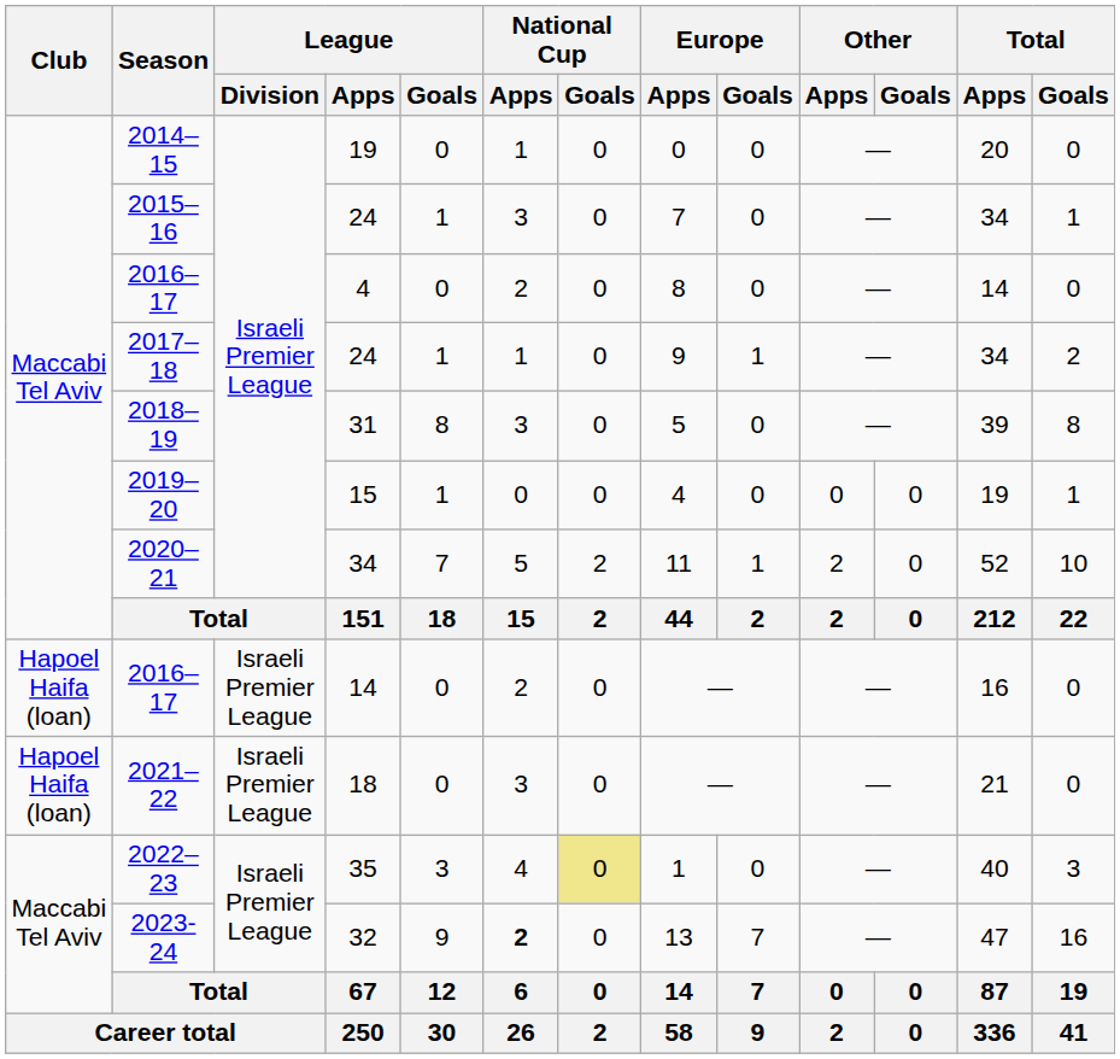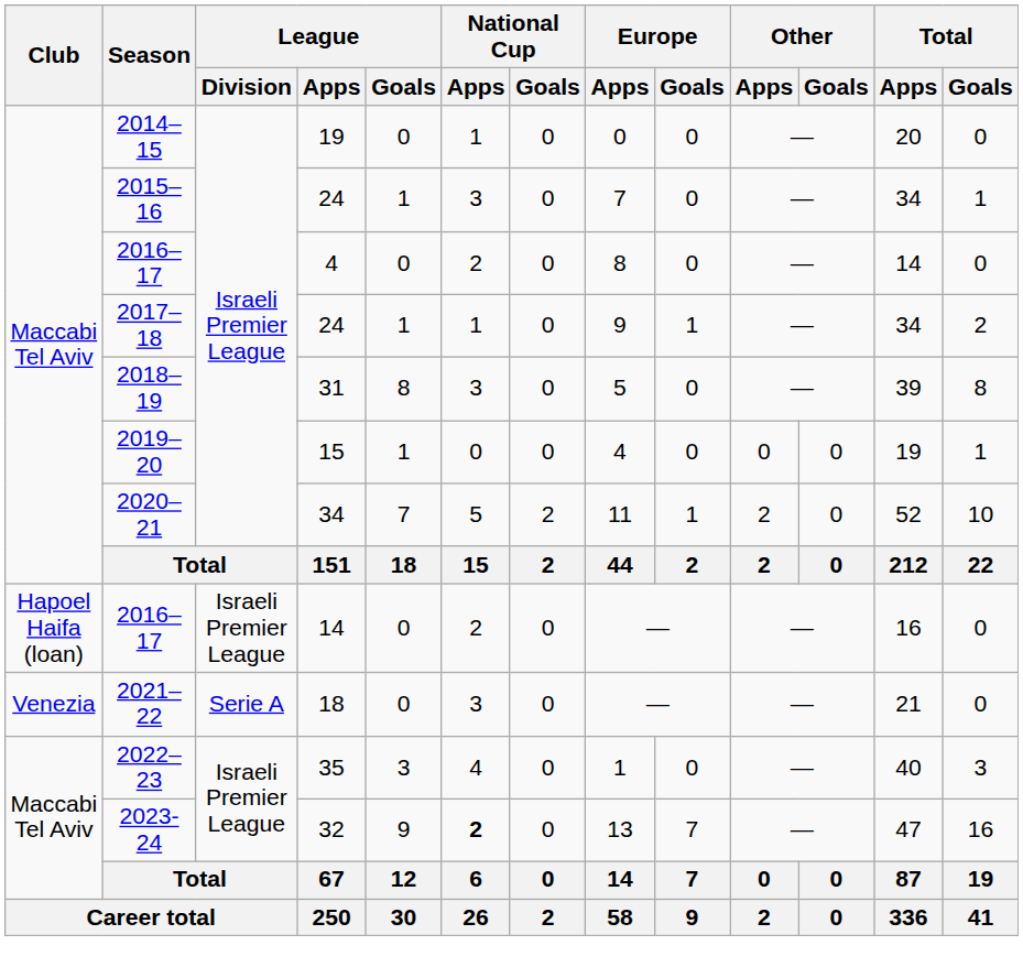2021–22 | Club: Hapoel Haifa (loan) -> Venezia
2021–22 | League / Division: Israeli Premier League -> Serie A
2022–23 | National Cup / Goals: khaki background -> no background
